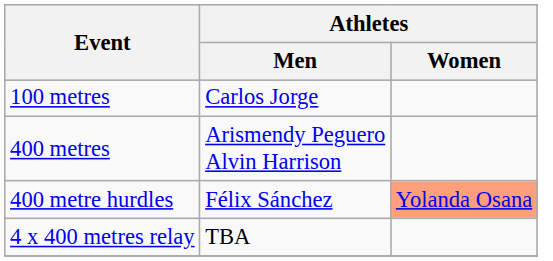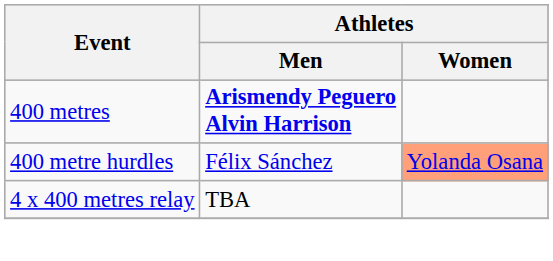- row: 100 metres | Carlos Jorge
400 metres | Athletes / Men: normal -> bold
